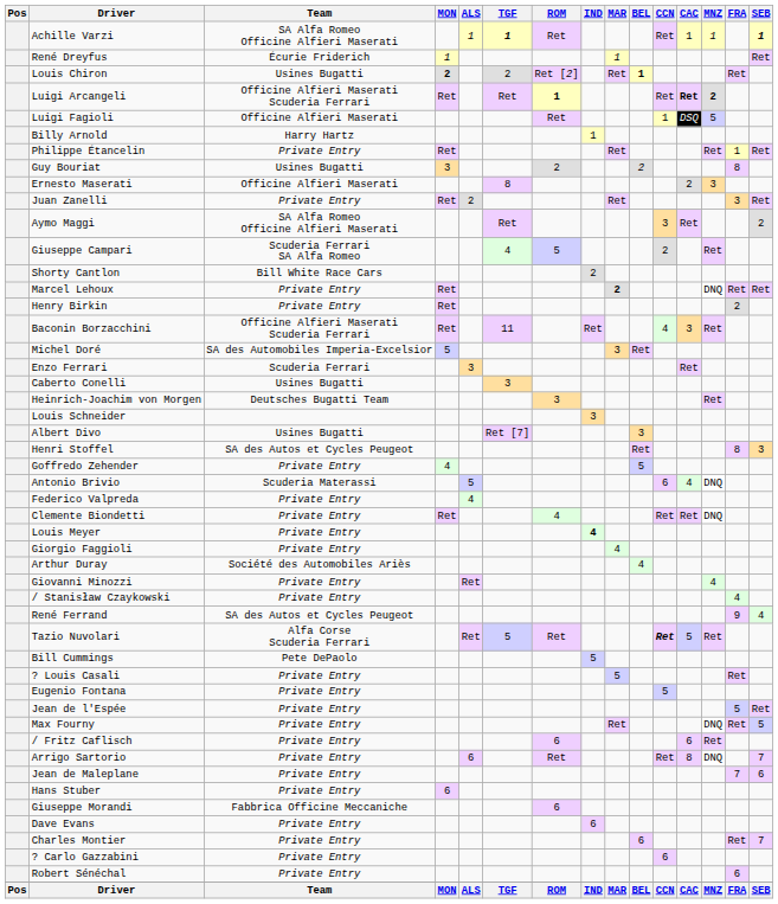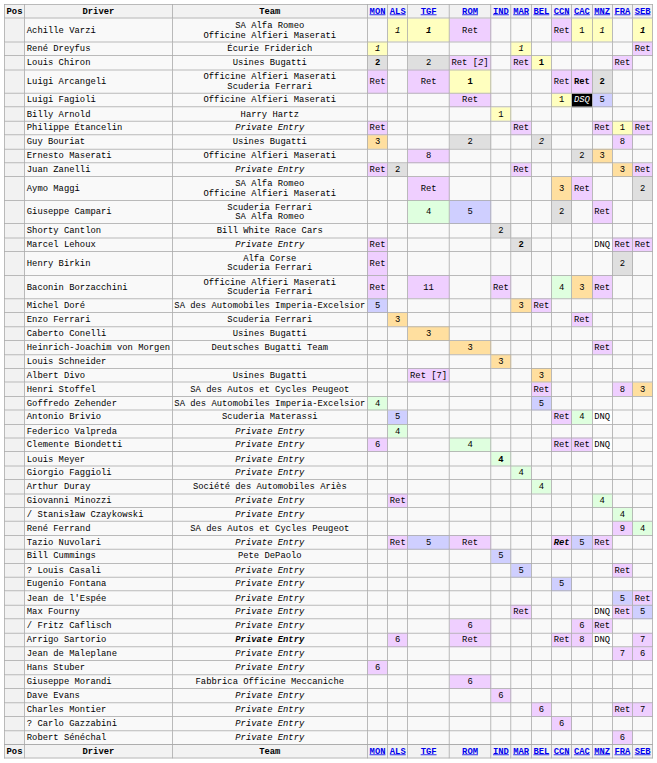Henry Birkin | Team: Private Entry -> Alfa Corse Scuderia Ferrari
Goffredo Zehender | Team: Private Entry -> SA des Automobiles Imperia-Excelsior
Antonio Brivio | CCN: 6 -> Ret
Clemente Biondetti | MON: Ret -> 6
Tazio Nuvolari | Team: Alfa Corse Scuderia Ferrari -> Private Entry
Arrigo Sartorio | Team: normal -> bold
